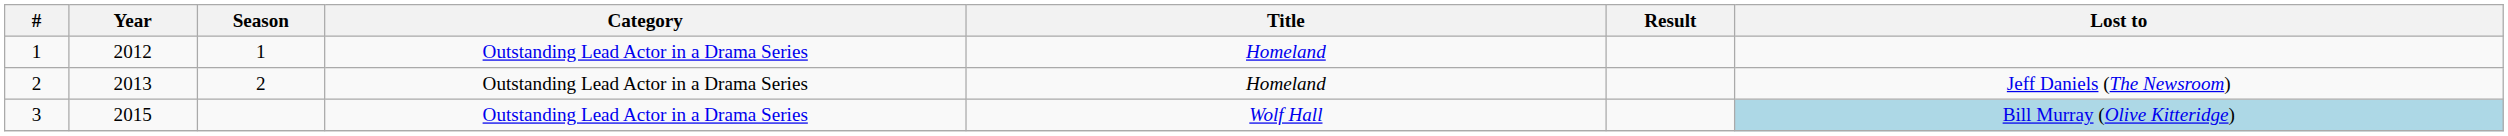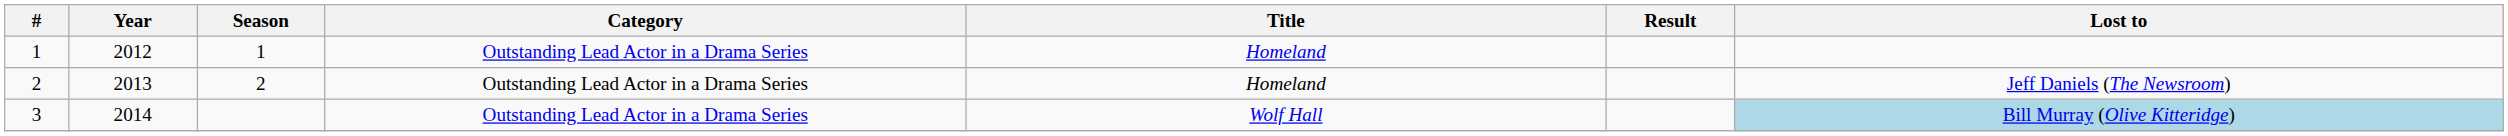3 | Year: 2015 -> 2014
